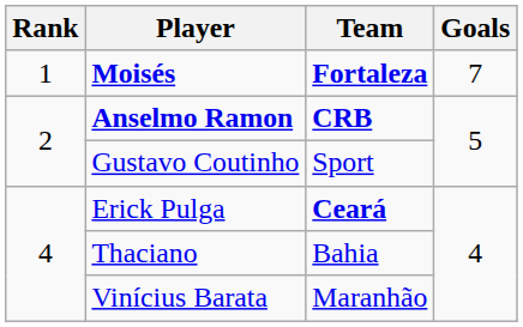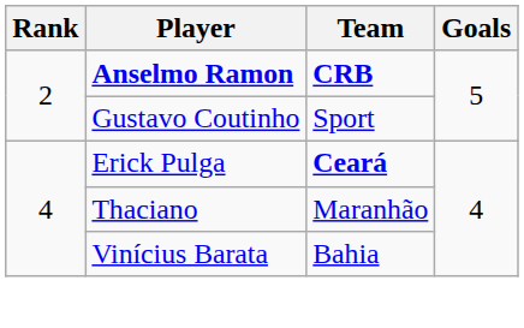- row: 1 | Moisés | Fortaleza | 7
Thaciano | Team: Bahia -> Maranhão
Vinícius Barata | Team: Maranhão -> Bahia
